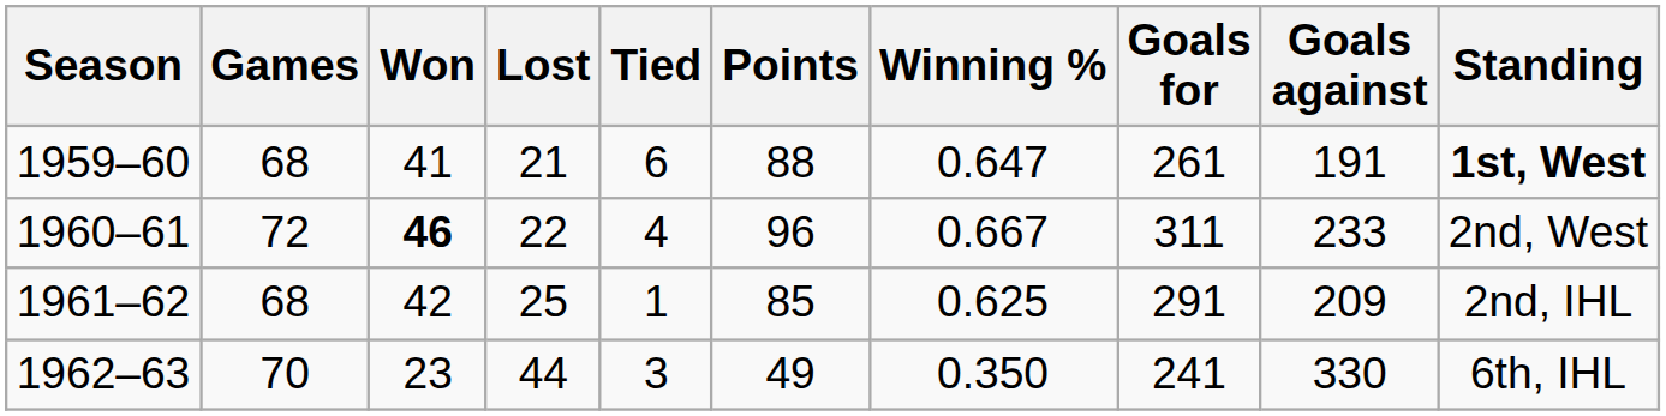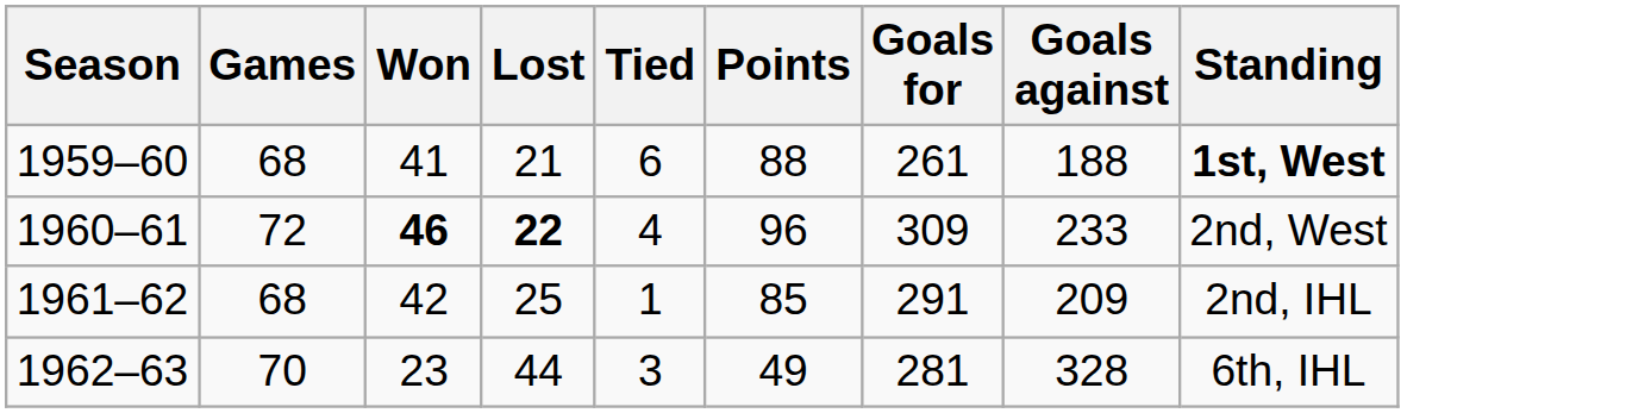- column: Winning % | 0.647 | 0.667 | 0.625 | 0.350
1959–60 | Goals against: 191 -> 188
1960–61 | Lost: normal -> bold
1960–61 | Goals for: 311 -> 309
1962–63 | Goals for: 241 -> 281
1962–63 | Goals against: 330 -> 328
